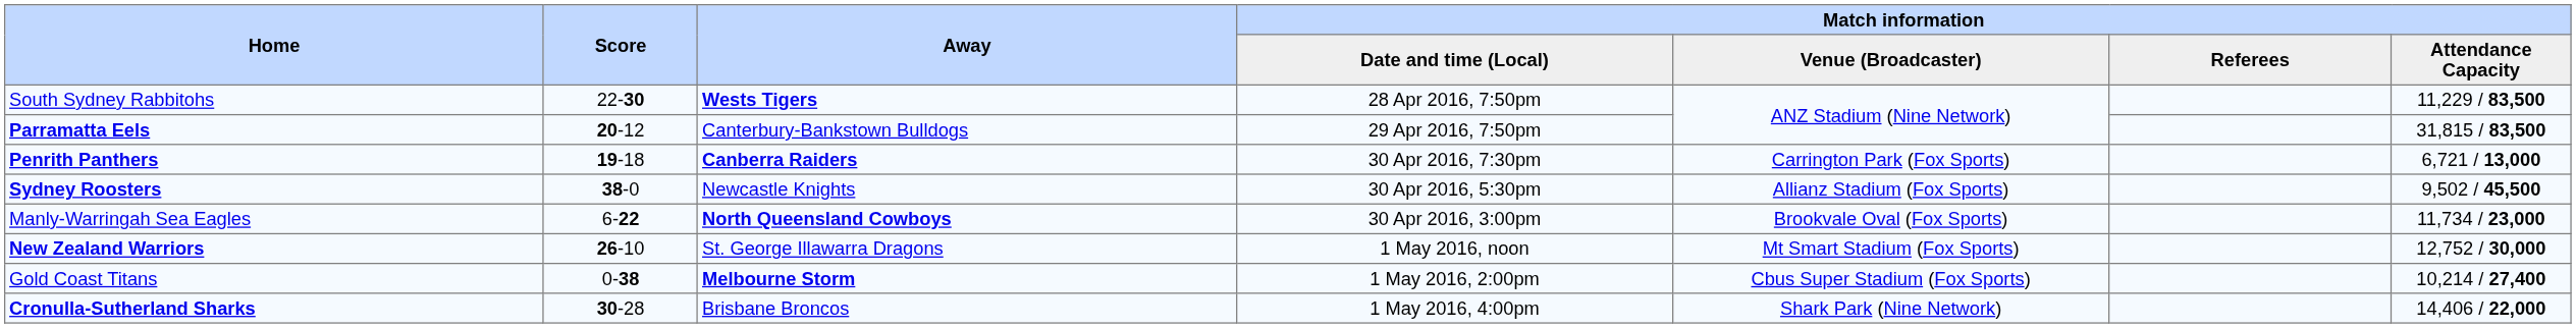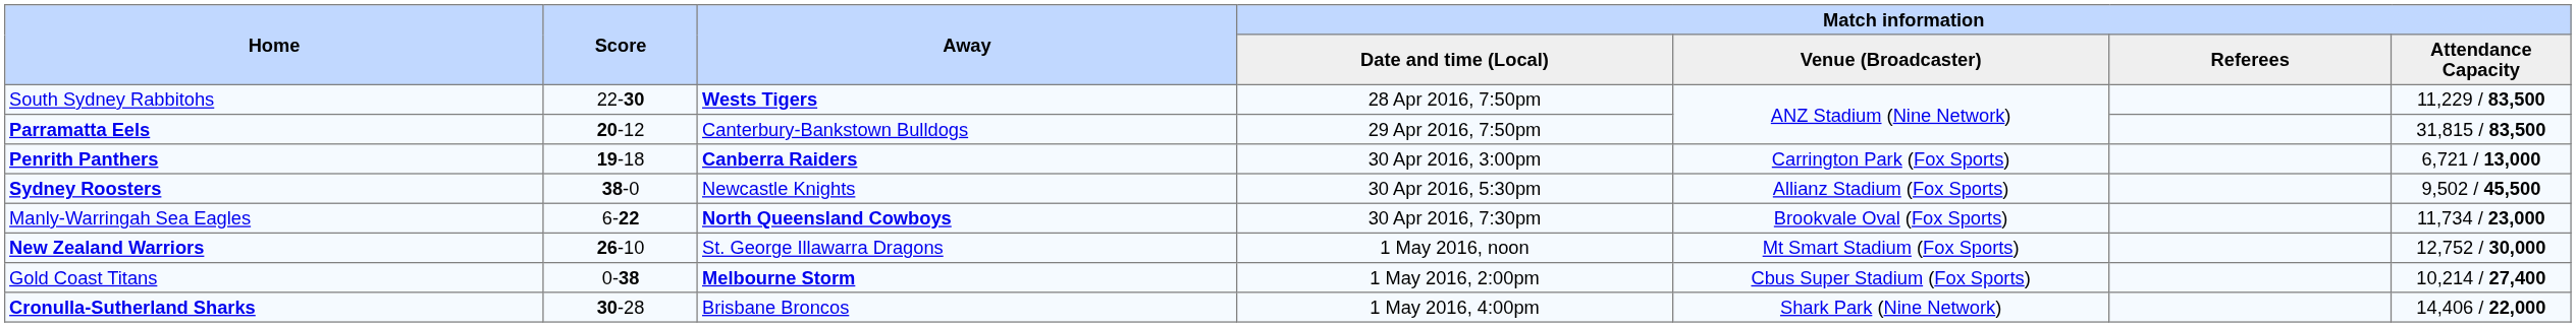Penrith Panthers | Match information / Date and time (Local): 30 Apr 2016, 7:30pm -> 30 Apr 2016, 3:00pm
Manly-Warringah Sea Eagles | Match information / Date and time (Local): 30 Apr 2016, 3:00pm -> 30 Apr 2016, 7:30pm
